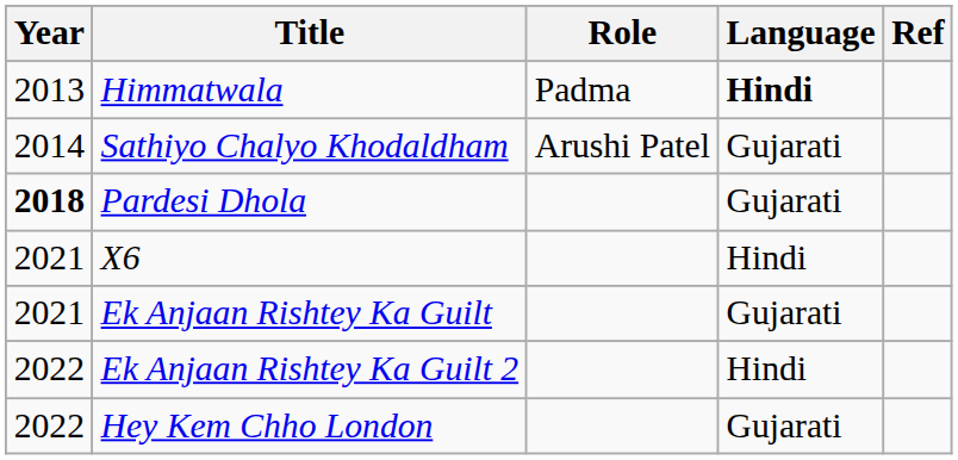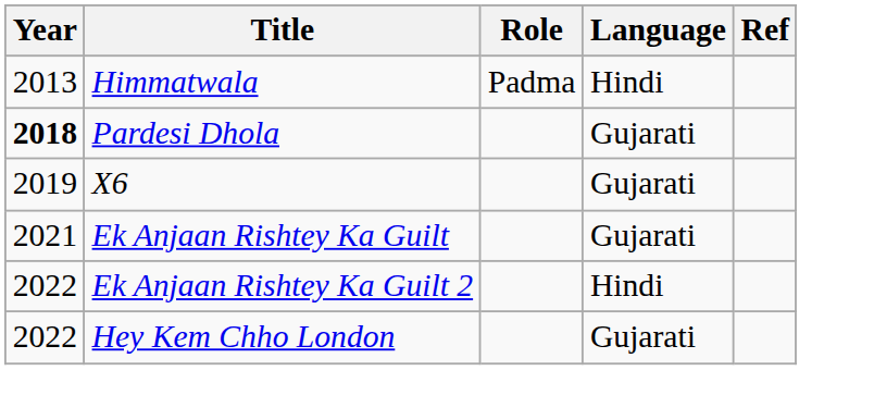Himmatwala | Language: bold -> normal
- row: 2014 | Sathiyo Chalyo Khodaldham | Arushi Patel | Gujarati
X6 | Year: 2021 -> 2019
X6 | Language: Hindi -> Gujarati
